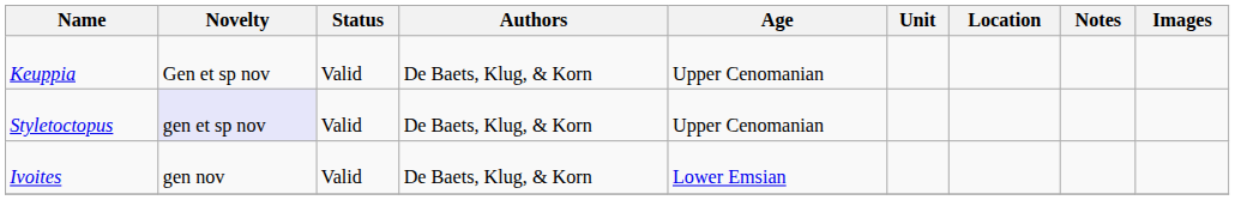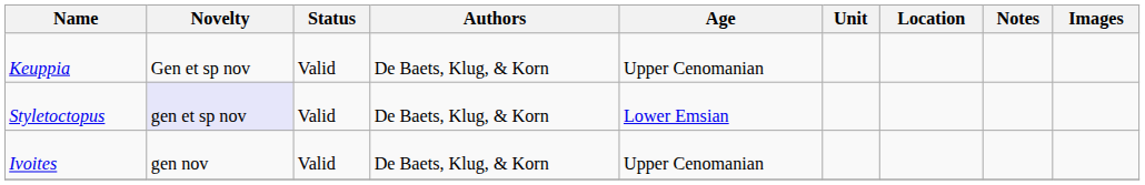Styletoctopus | Age: Upper Cenomanian -> Lower Emsian
Ivoites | Age: Lower Emsian -> Upper Cenomanian
